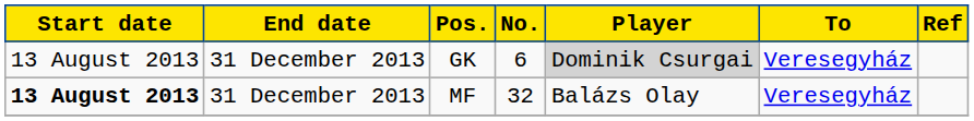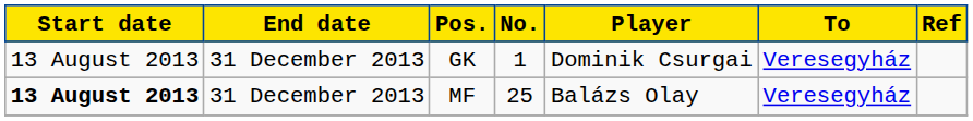GK | No.: 6 -> 1
GK | Player: lightgrey background -> no background
MF | No.: 32 -> 25
